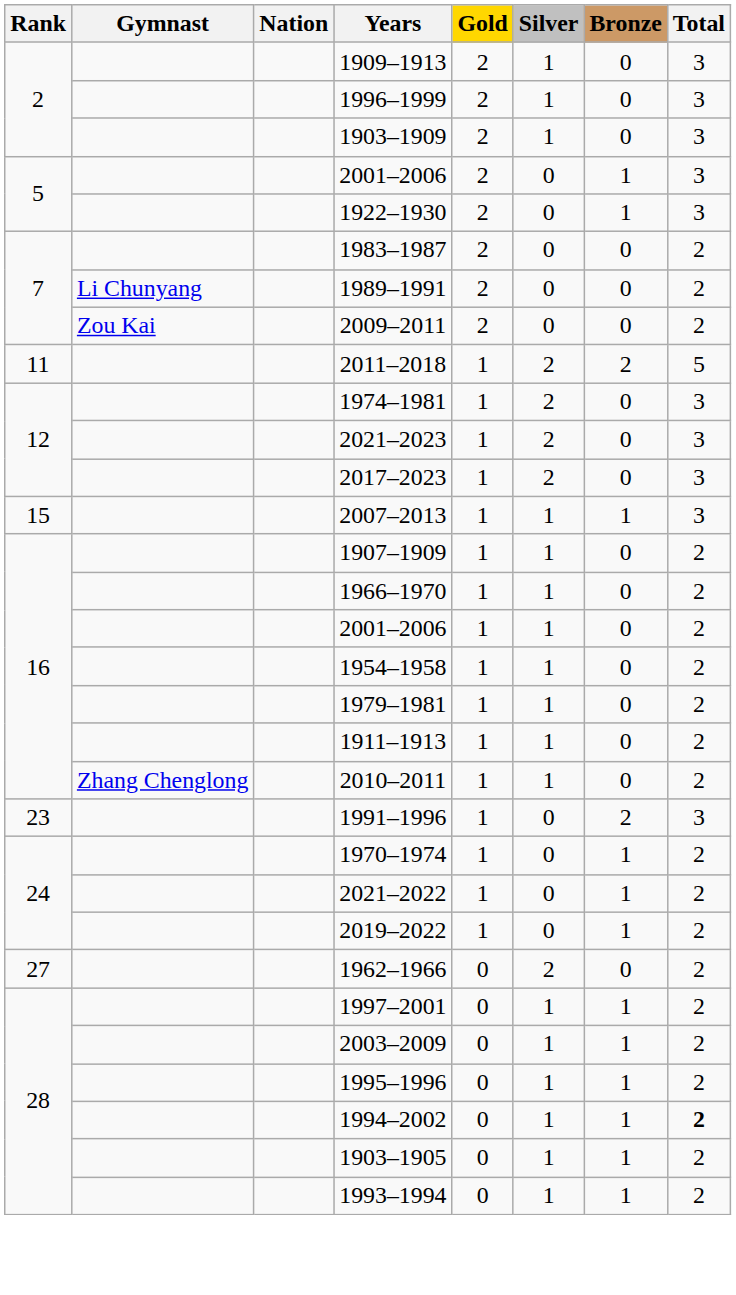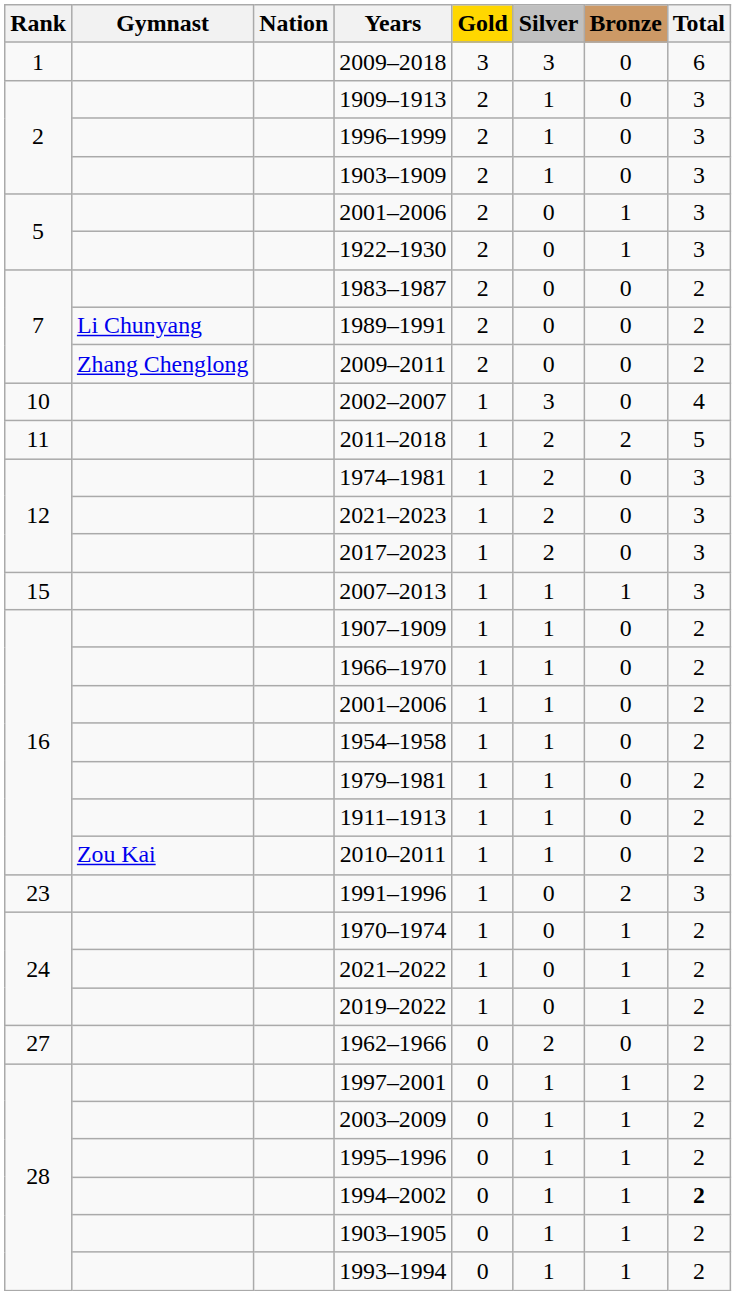+ row: 1 | 2009–2018 | 3 | 3 | 0 | 6
2009–2011 | Gymnast: Zou Kai -> Zhang Chenglong
+ row: 10 | 2002–2007 | 1 | 3 | 0 | 4
2010–2011 | Gymnast: Zhang Chenglong -> Zou Kai
